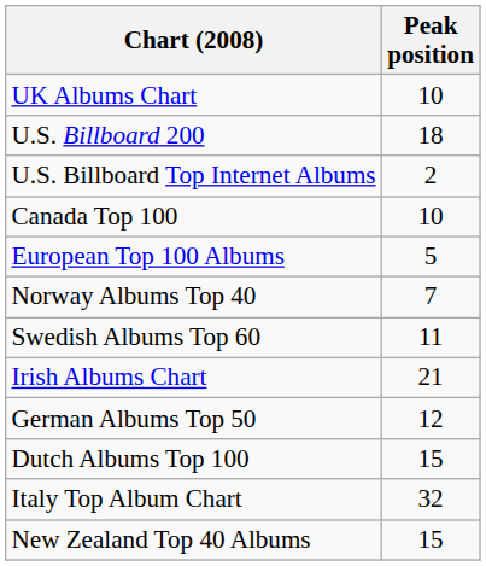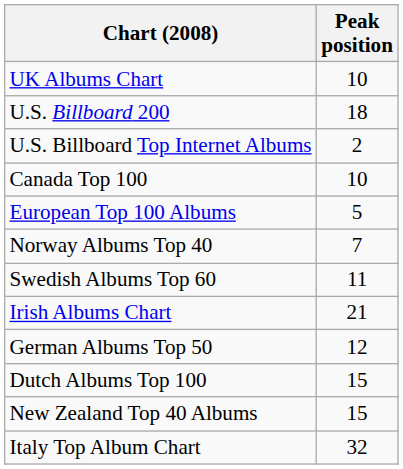rows swapped: New Zealand Top 40 Albums <-> Italy Top Album Chart
